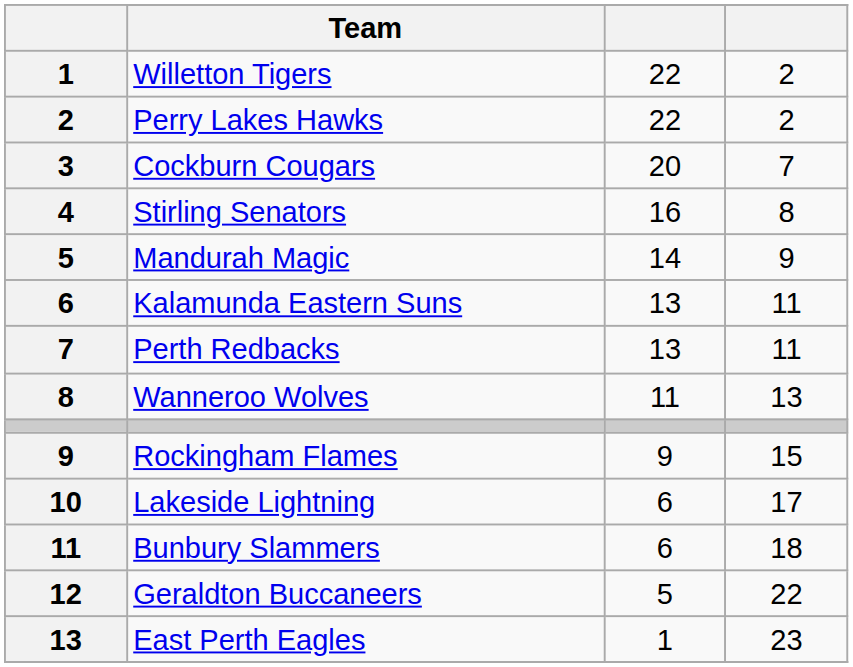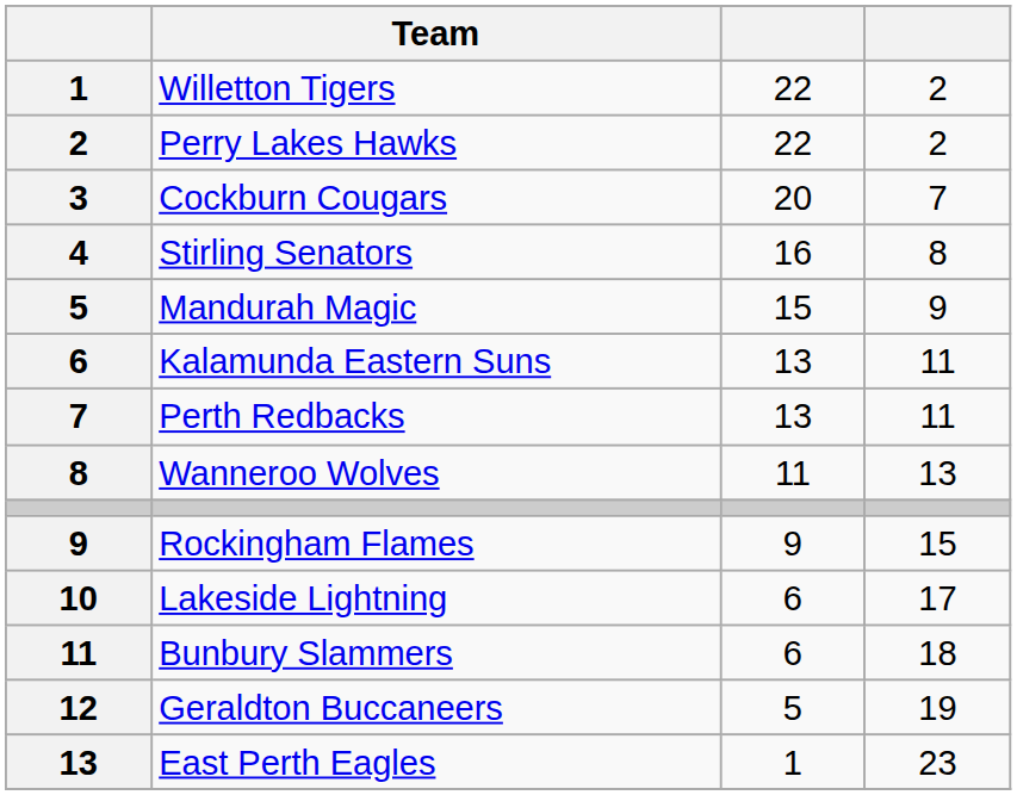Mandurah Magic | column 3: 14 -> 15
Geraldton Buccaneers | column 4: 22 -> 19
